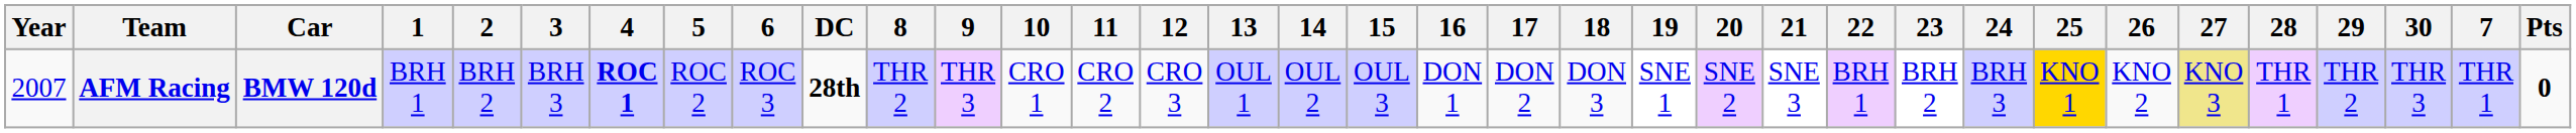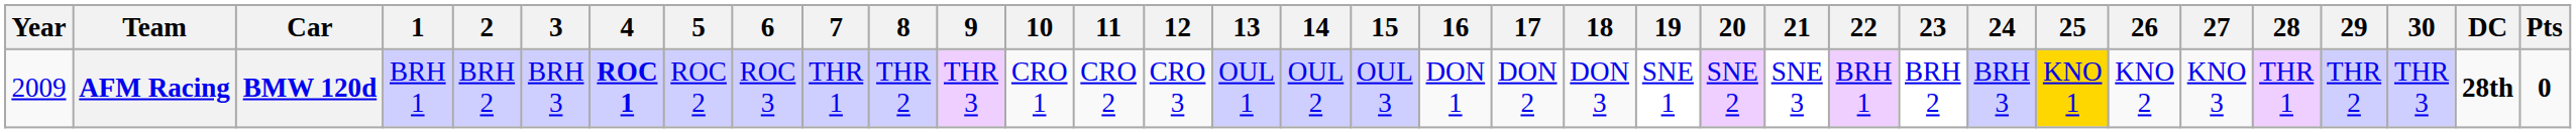columns swapped: 7 <-> DC
AFM Racing | Year: 2007 -> 2009
AFM Racing | 27: khaki background -> no background
